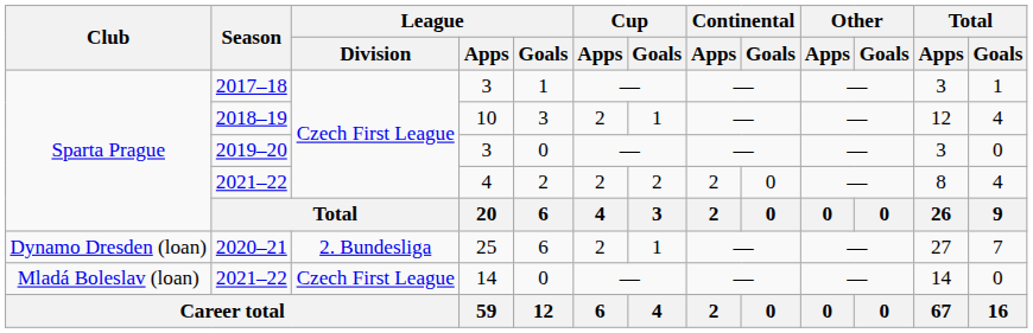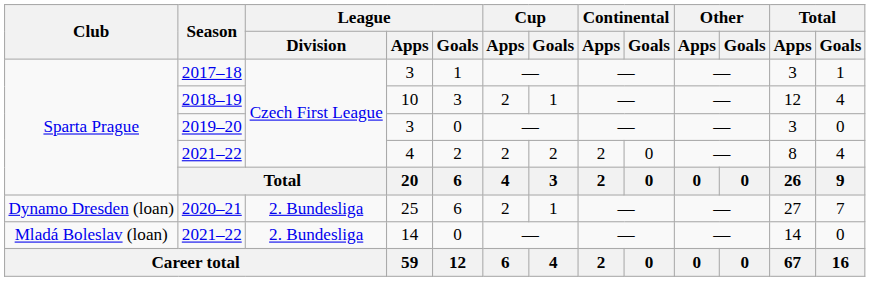2021–22 / 14 | League / Division: Czech First League -> 2. Bundesliga
